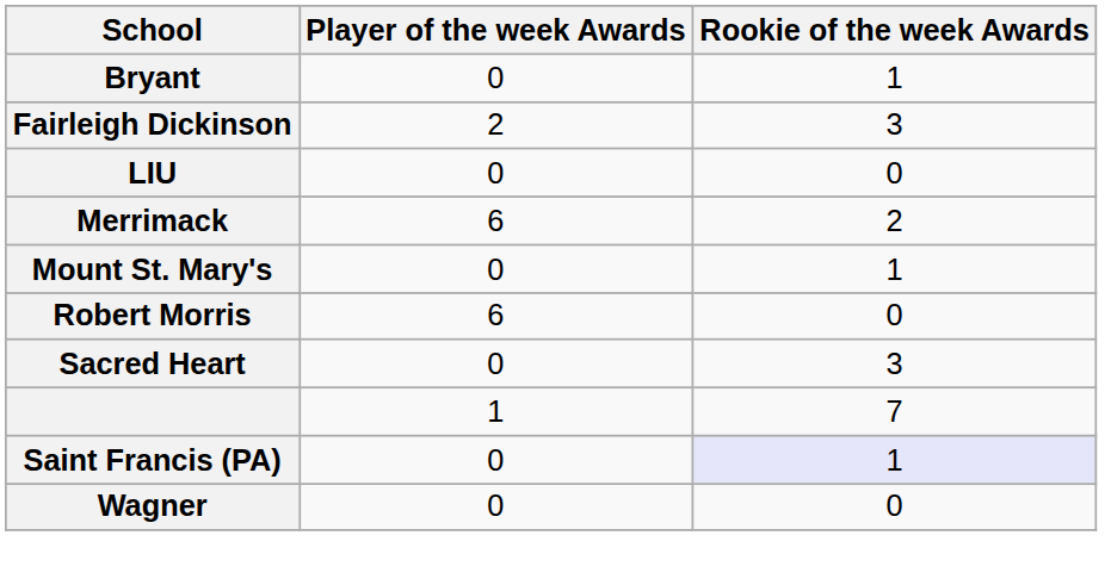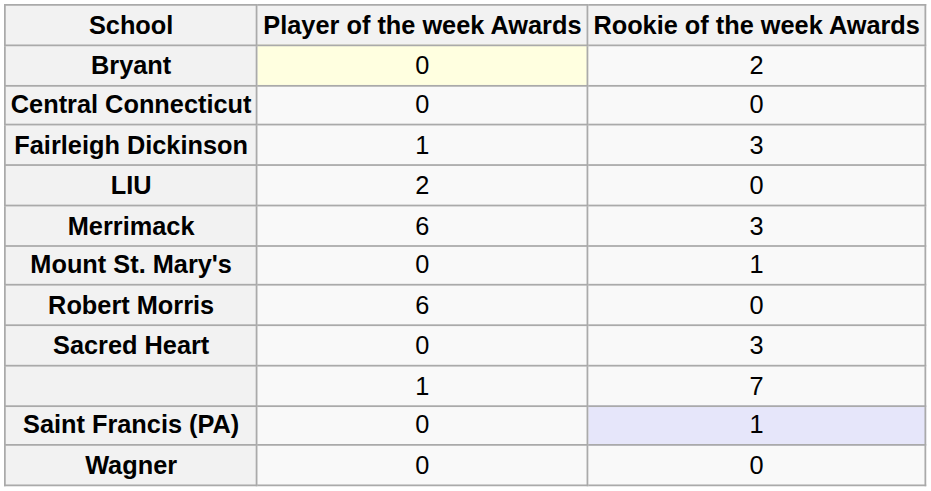Bryant | Player of the week Awards: no background -> lightyellow background
Bryant | Rookie of the week Awards: 1 -> 2
+ row: Central Connecticut | 0 | 0
Fairleigh Dickinson | Player of the week Awards: 2 -> 1
LIU | Player of the week Awards: 0 -> 2
Merrimack | Rookie of the week Awards: 2 -> 3
